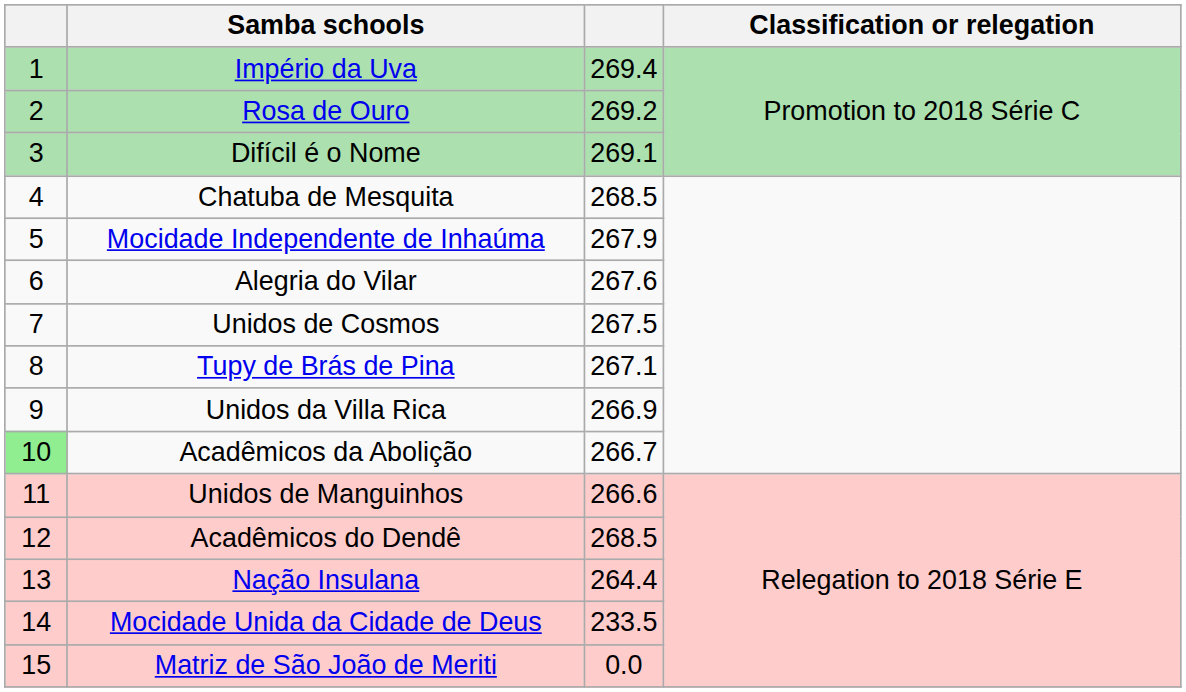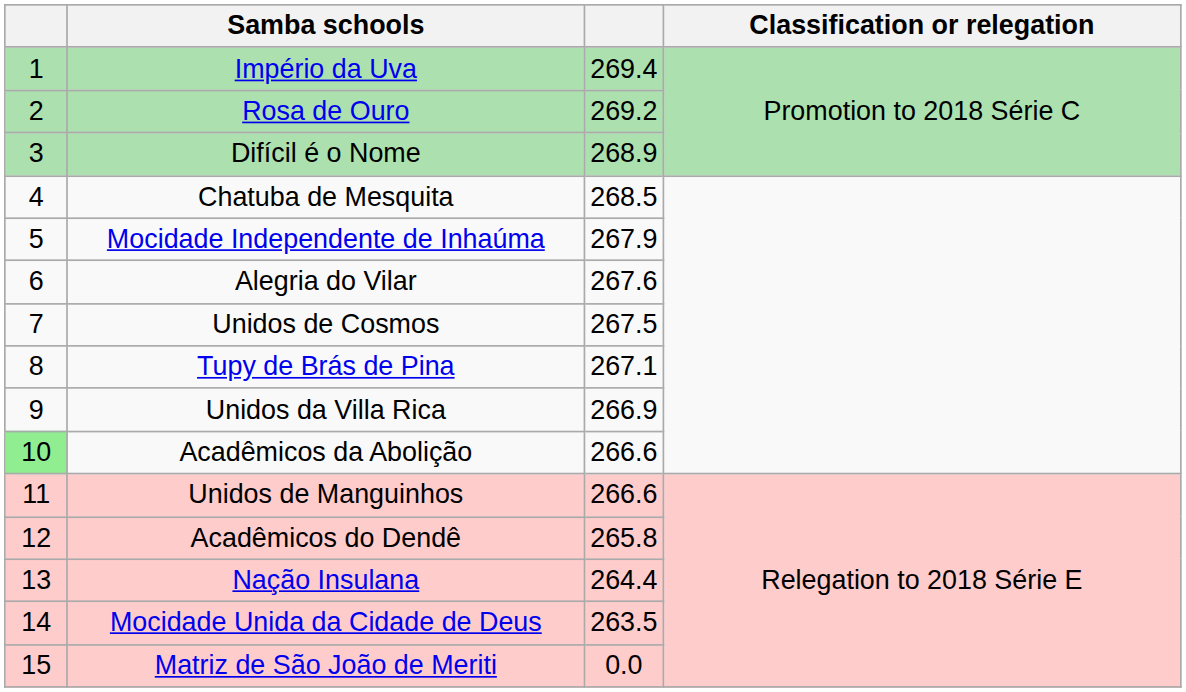Difícil é o Nome | column 3: 269.1 -> 268.9
Acadêmicos da Abolição | column 3: 266.7 -> 266.6
Acadêmicos do Dendê | column 3: 268.5 -> 265.8
Mocidade Unida da Cidade de Deus | column 3: 233.5 -> 263.5
